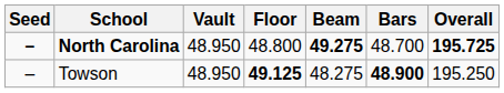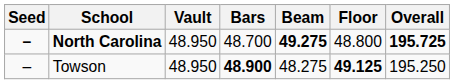columns swapped: Bars <-> Floor
